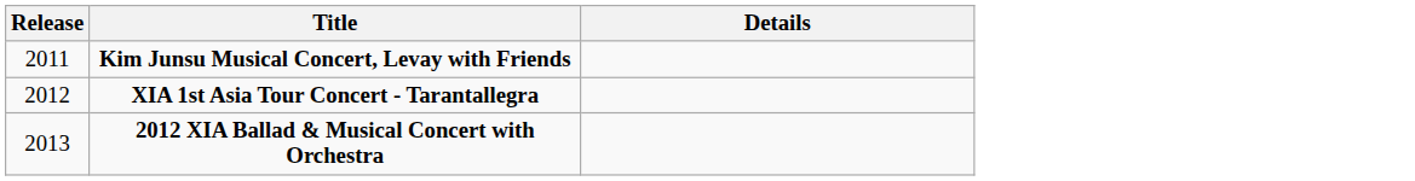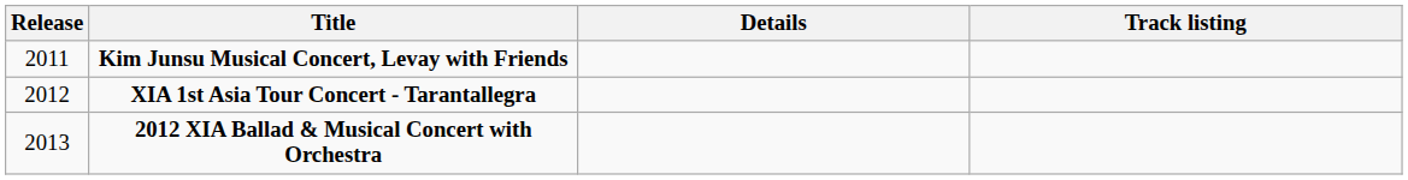+ column: Track listing
